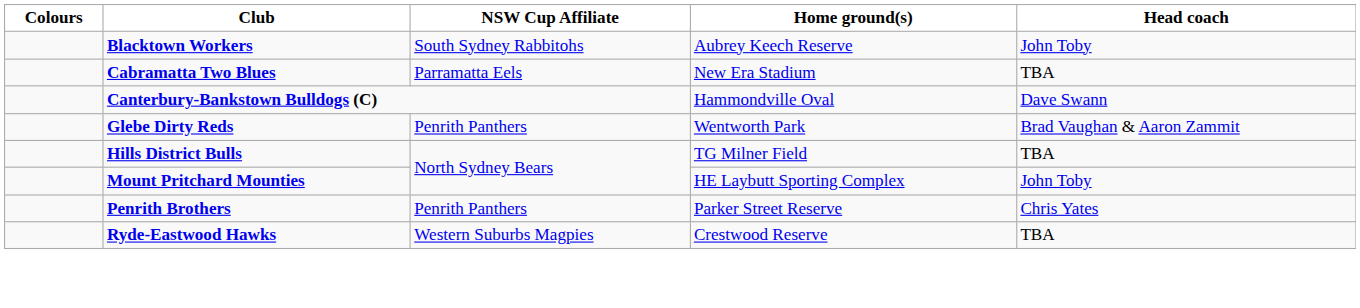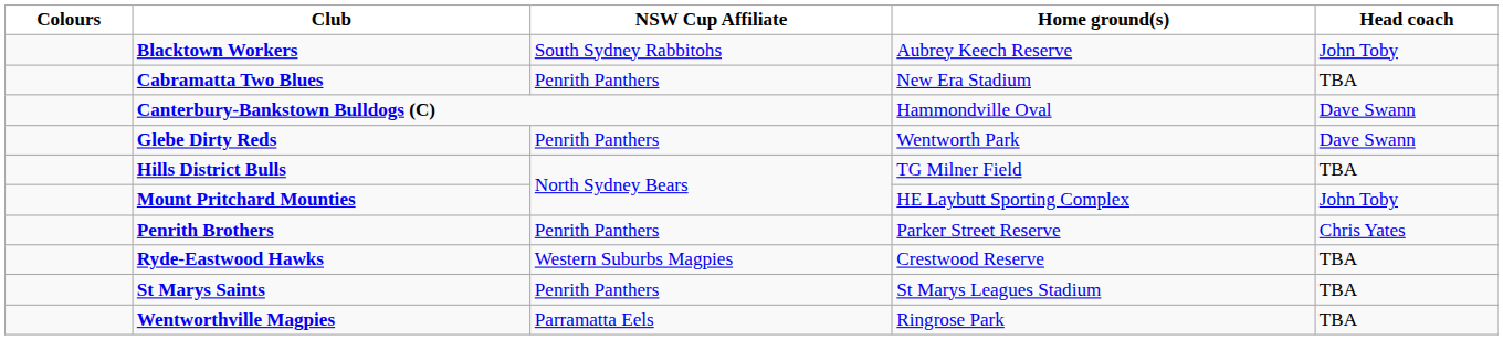Cabramatta Two Blues | NSW Cup Affiliate: Parramatta Eels -> Penrith Panthers
Glebe Dirty Reds | Head coach: Brad Vaughan & Aaron Zammit -> Dave Swann
+ row: St Marys Saints | Penrith Panthers | St Marys Leagues Stadium | TBA
+ row: Wentworthville Magpies | Parramatta Eels | Ringrose Park | TBA
